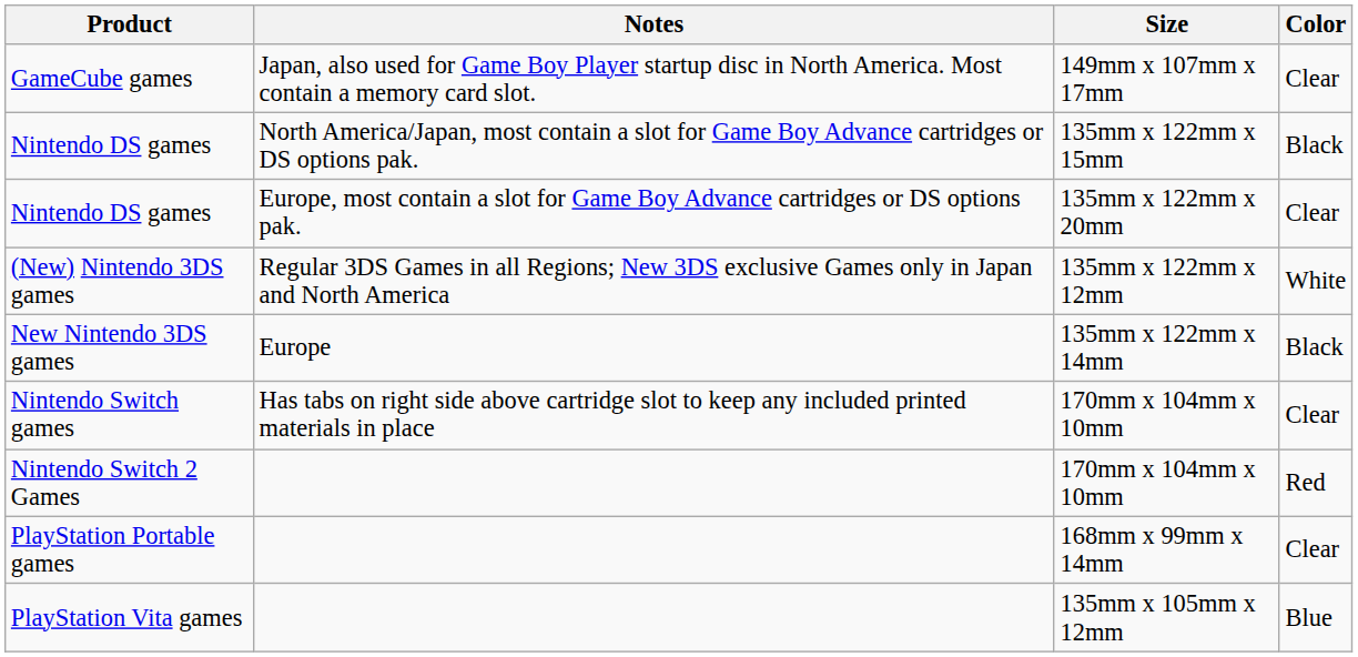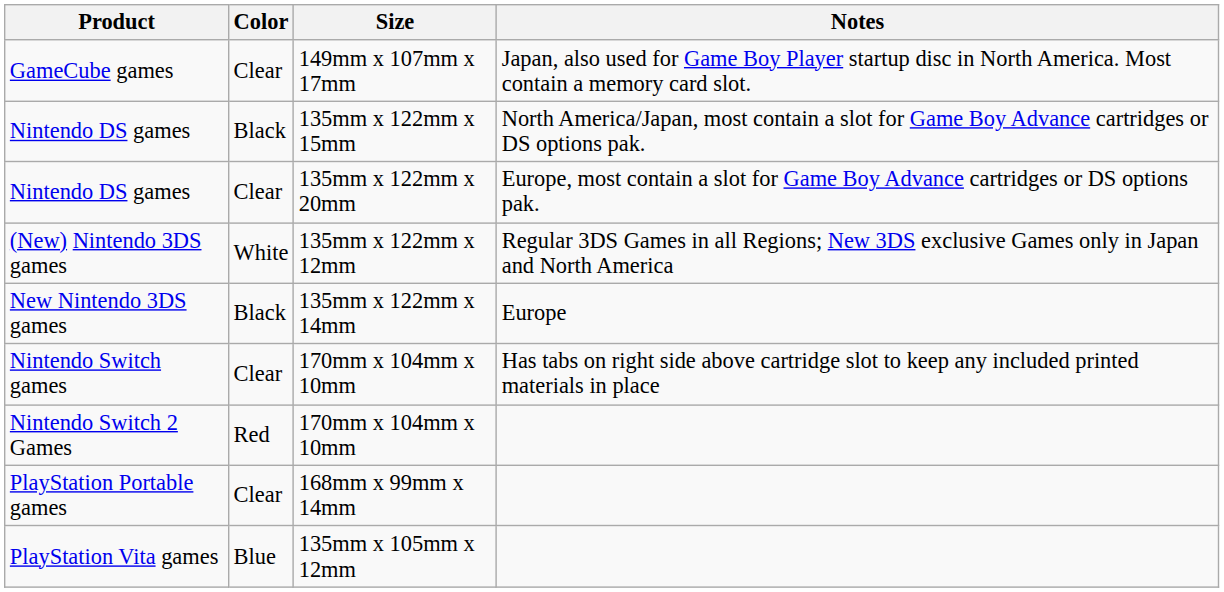columns swapped: Color <-> Notes
